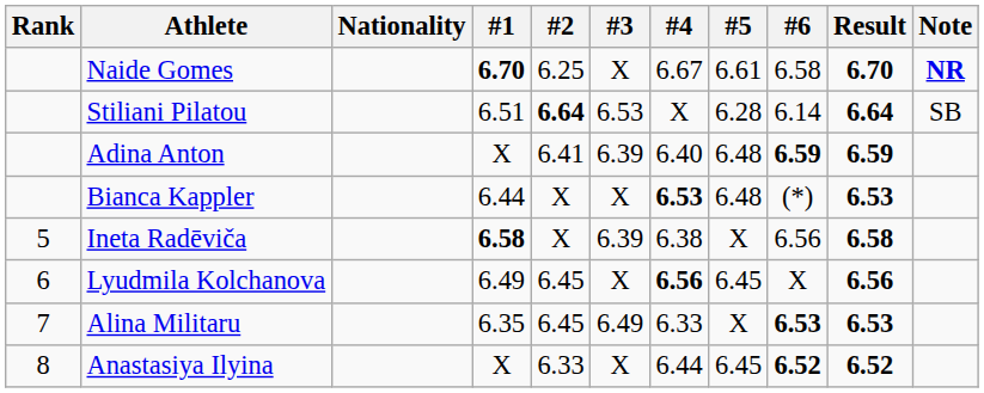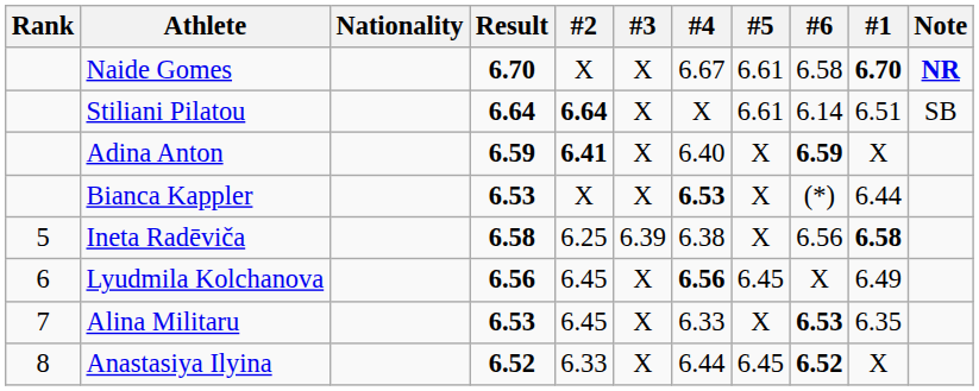columns swapped: #1 <-> Result
Naide Gomes | #2: 6.25 -> X
Stiliani Pilatou | #3: 6.53 -> X
Stiliani Pilatou | #5: 6.28 -> 6.61
Adina Anton | #2: normal -> bold
Adina Anton | #3: 6.39 -> X
Adina Anton | #5: 6.48 -> X
Bianca Kappler | #5: 6.48 -> X
Ineta Radēviča | #2: X -> 6.25
Alina Militaru | #3: 6.49 -> X
